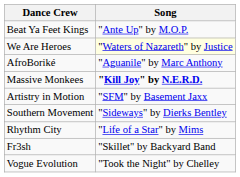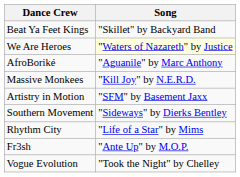Beat Ya Feet Kings | Song: "Ante Up" by M.O.P. -> "Skillet" by Backyard Band
Massive Monkees | Song: bold -> normal
Fr3sh | Song: "Skillet" by Backyard Band -> "Ante Up" by M.O.P.
